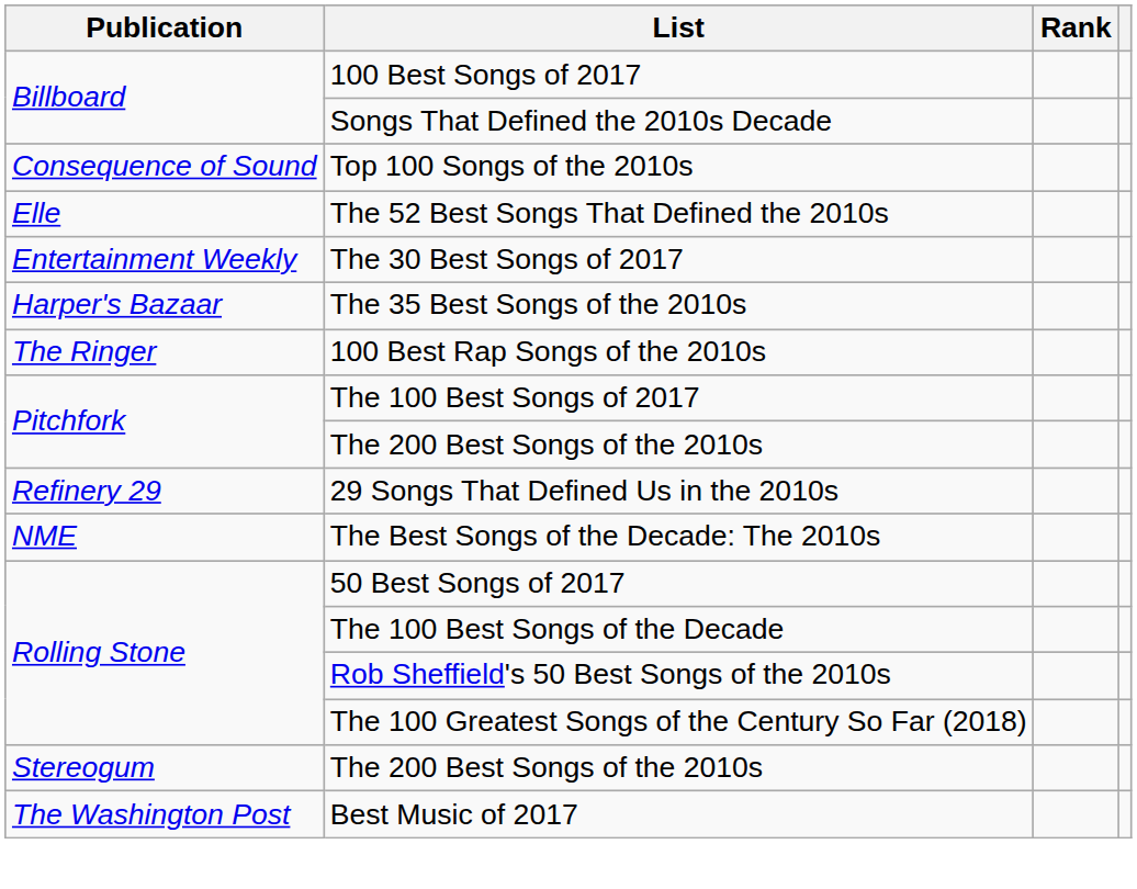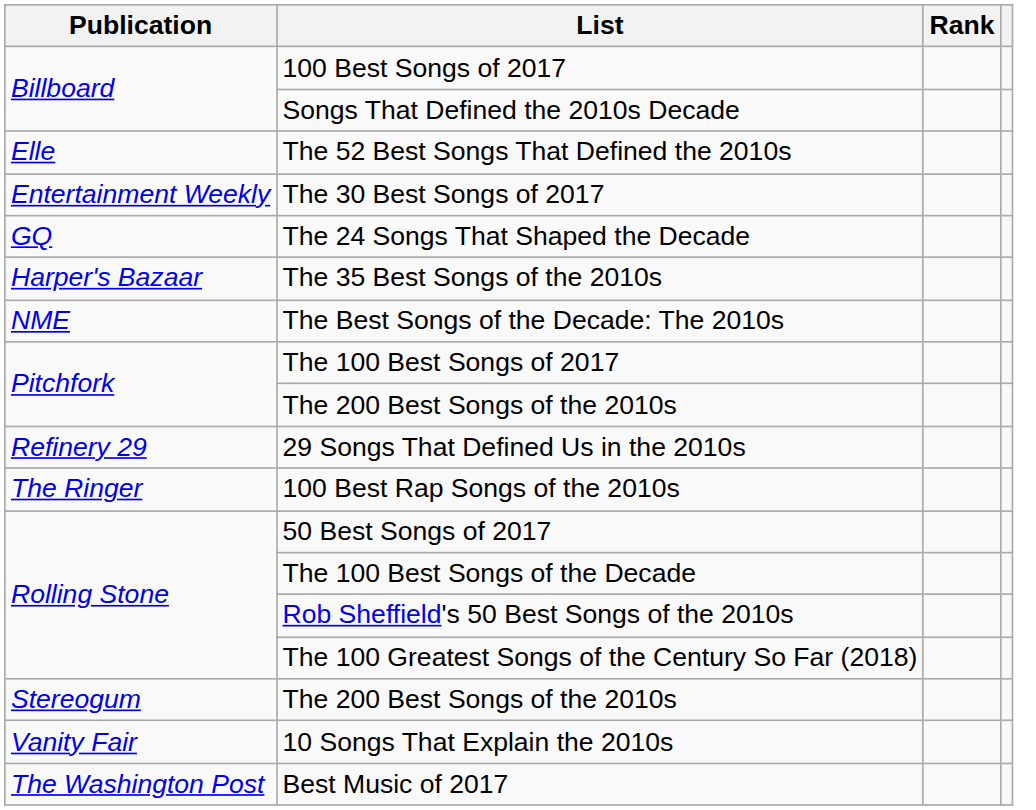- row: Consequence of Sound | Top 100 Songs of the 2010s
+ row: GQ | The 24 Songs That Shaped the Decade
rows swapped: The Best Songs of the Decade: The 2010s <-> 100 Best Rap Songs of the 2010s
+ row: Vanity Fair | 10 Songs That Explain the 2010s
